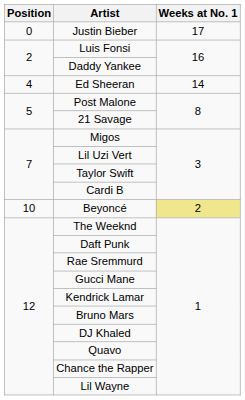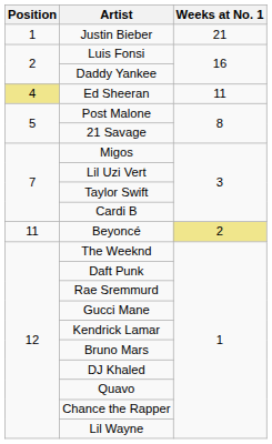Justin Bieber | Position: 0 -> 1
Justin Bieber | Weeks at No. 1: 17 -> 21
Ed Sheeran | Position: no background -> khaki background
Ed Sheeran | Weeks at No. 1: 14 -> 11
Beyoncé | Position: 10 -> 11
